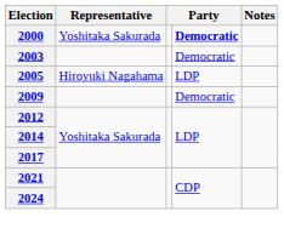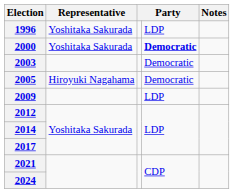+ row: 1996 | Yoshitaka Sakurada | LDP
2005 | column 4: LDP -> Democratic
2009 | column 4: Democratic -> LDP
